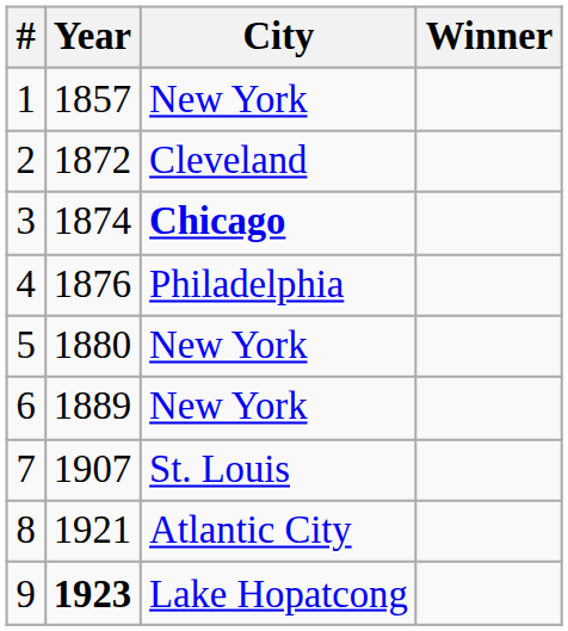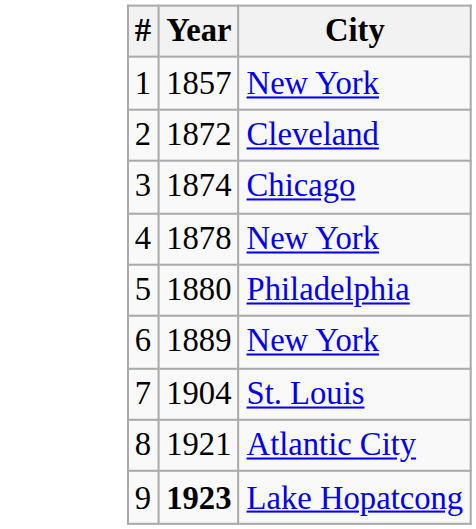- column: Winner
3 | City: bold -> normal
4 | Year: 1876 -> 1878
4 | City: Philadelphia -> New York
5 | City: New York -> Philadelphia
7 | Year: 1907 -> 1904
